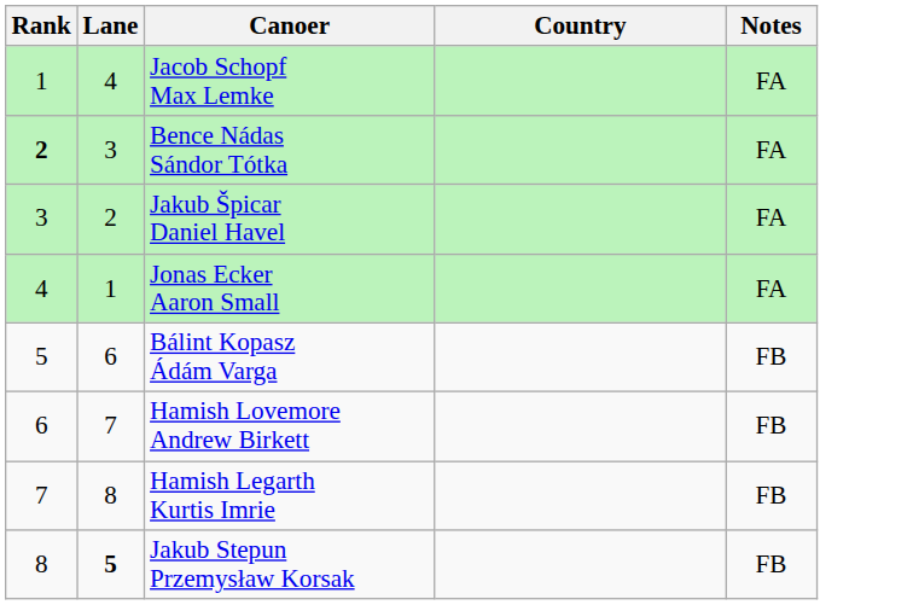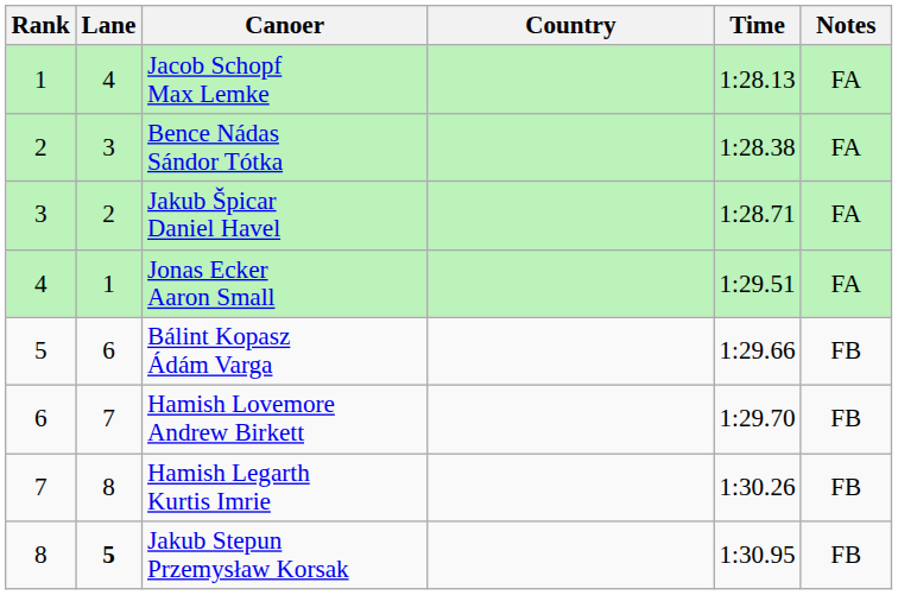+ column: Time | 1:28.13 | 1:28.38 | 1:28.71 | 1:29.51 | 1:29.66 | 1:29.70 | 1:30.26 | 1:30.95
Bence Nádas Sándor Tótka | Rank: bold -> normal
